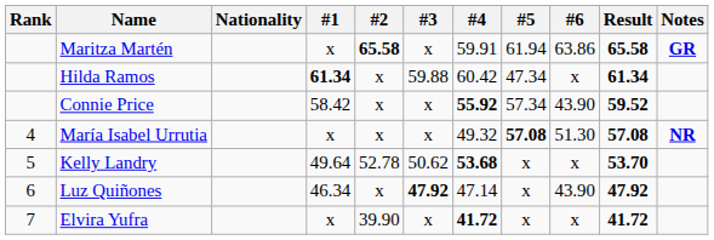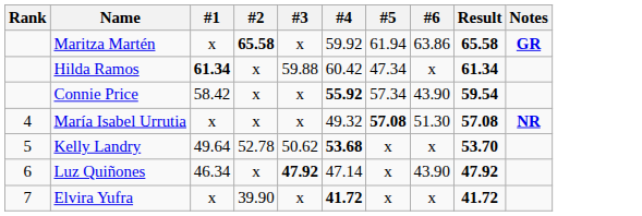- column: Nationality
Maritza Martén | #4: 59.91 -> 59.92
Connie Price | Result: 59.52 -> 59.54
